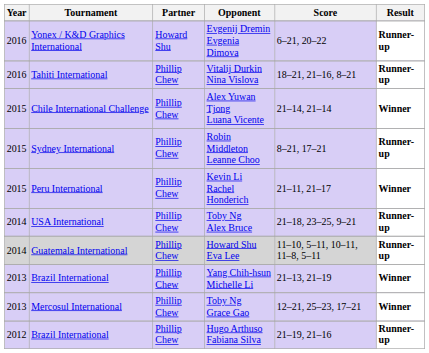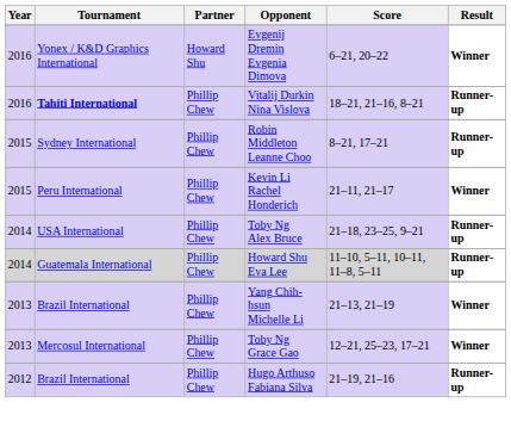Evgenij Dremin Evgenia Dimova | Result: Runner-up -> Winner
Vitalij Durkin Nina Vislova | Tournament: normal -> bold
- row: 2015 | Chile International Challenge | Phillip Chew | Alex Yuwan Tjong Luana Vicente | 21–14, 21–14 | Winner
